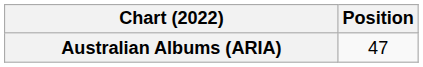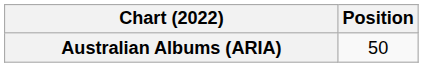Australian Albums (ARIA) | Position: 47 -> 50
